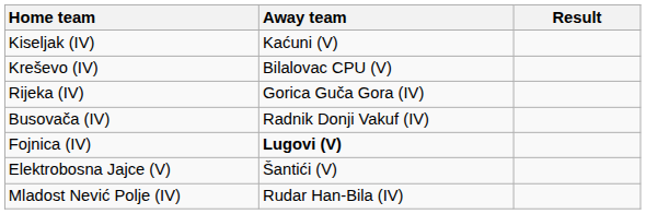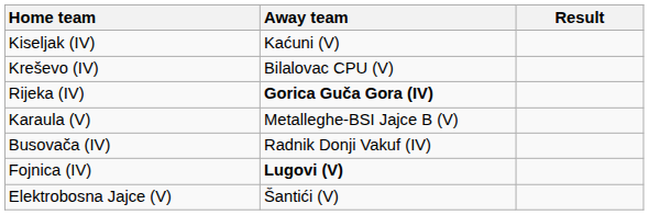Rijeka (IV) | Away team: normal -> bold
+ row: Karaula (V) | Metalleghe-BSI Jajce B (V)
- row: Mladost Nević Polje (IV) | Rudar Han-Bila (IV)
